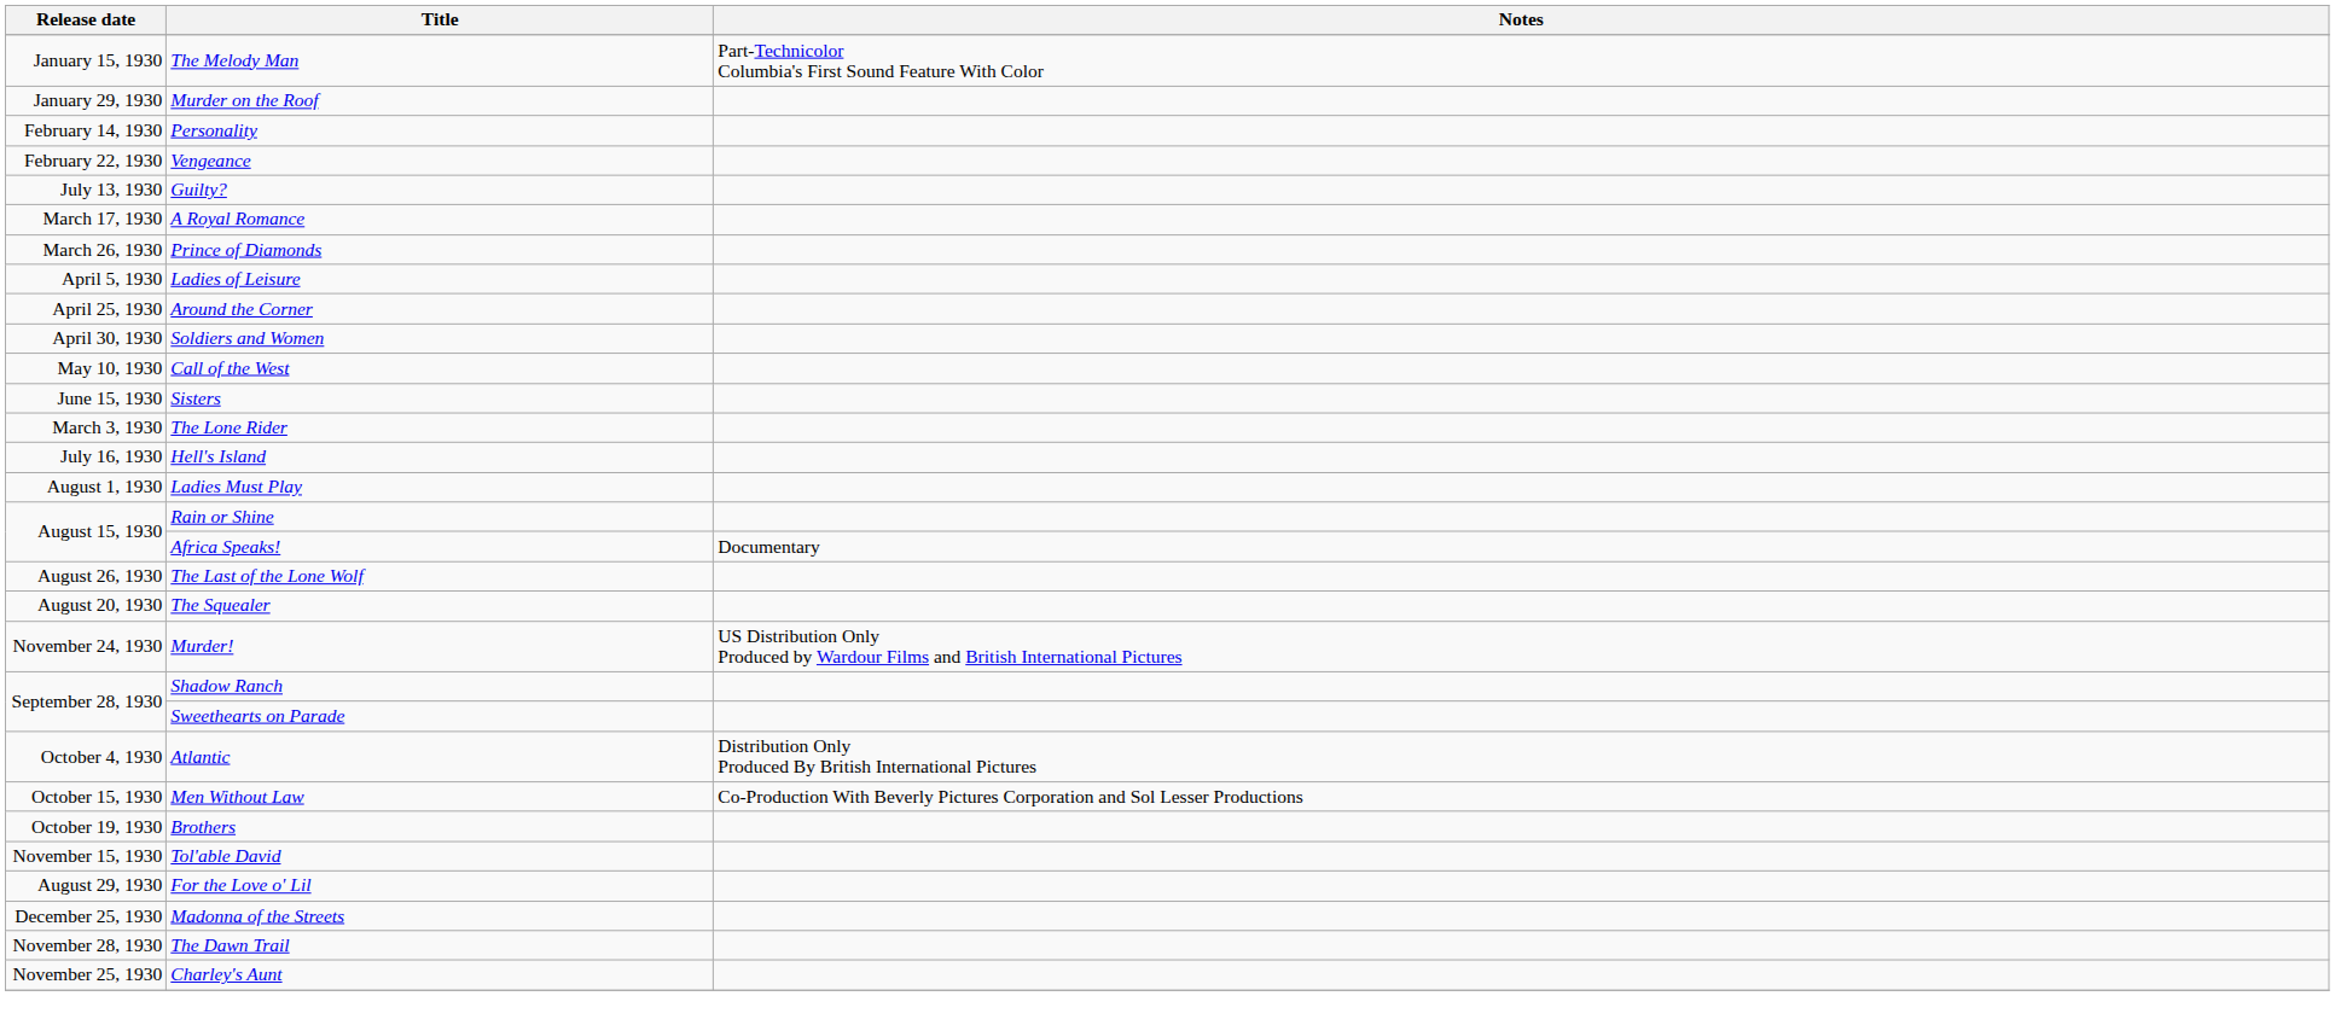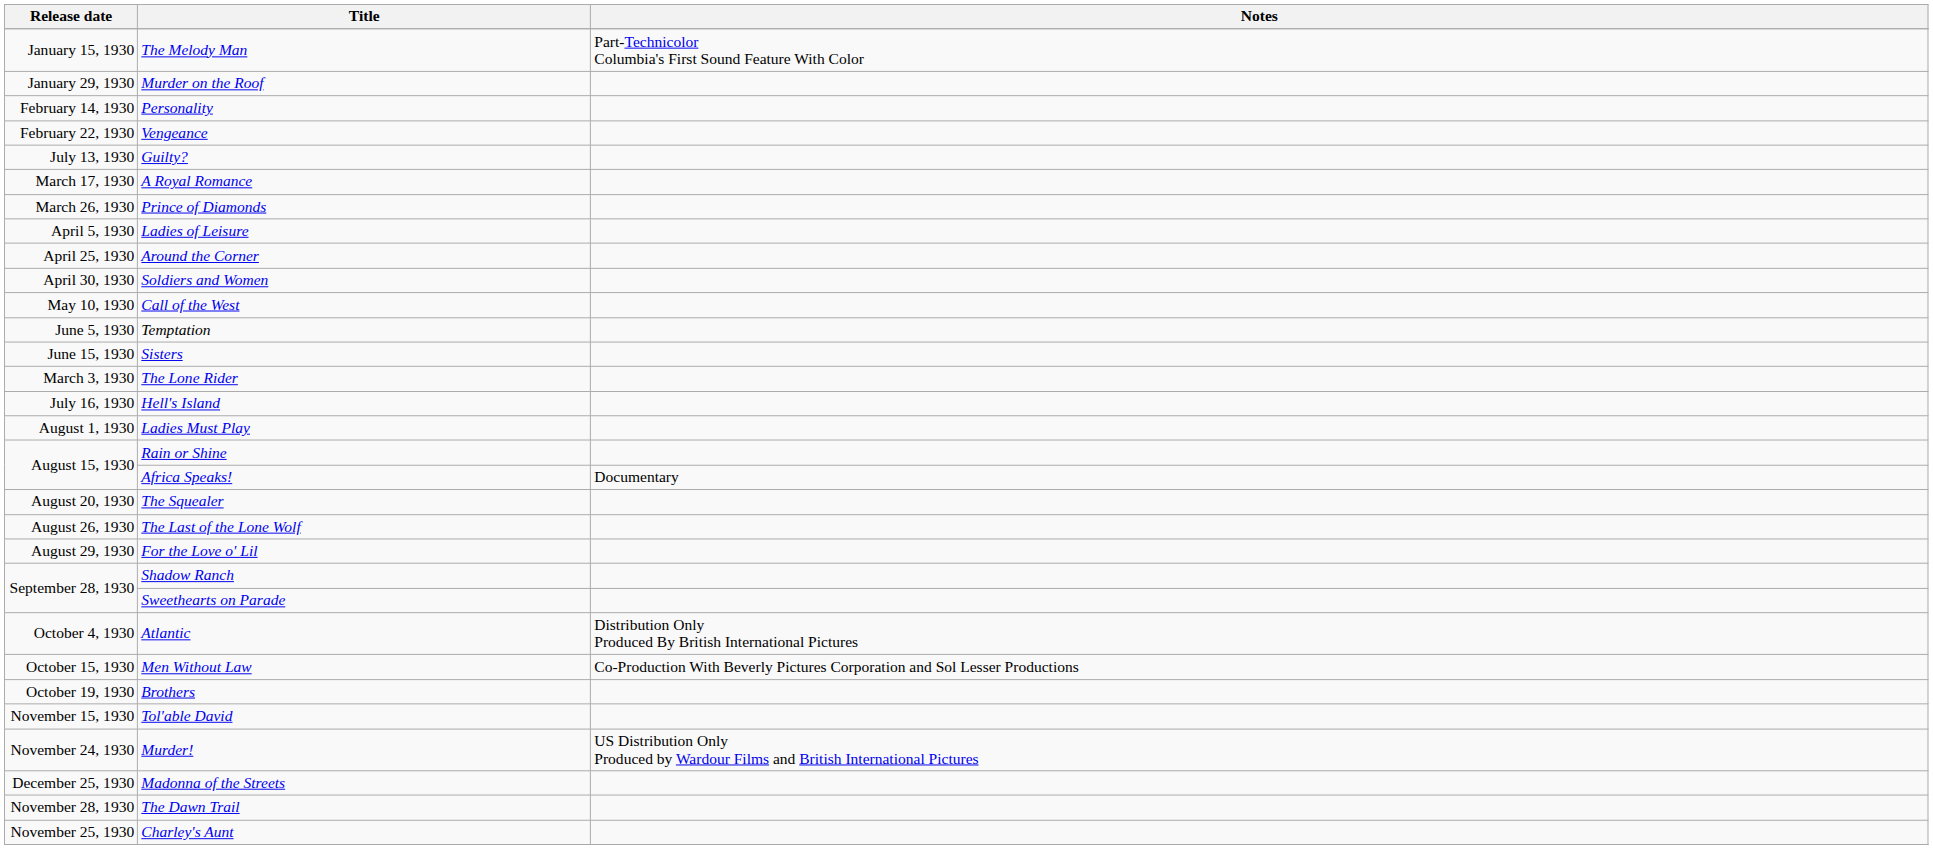+ row: June 5, 1930 | Temptation
rows swapped: The Squealer <-> The Last of the Lone Wolf
rows swapped: For the Love o' Lil <-> Murder!
